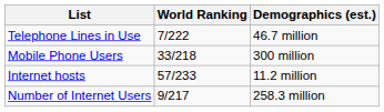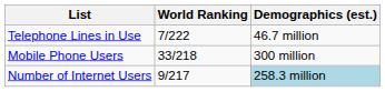- row: Internet hosts | 57/233 | 11.2 million
Number of Internet Users | Demographics (est.): no background -> lightblue background
